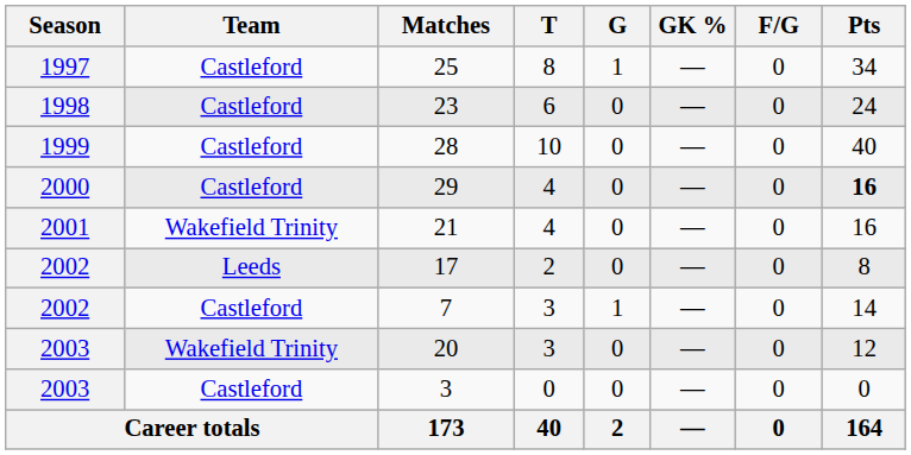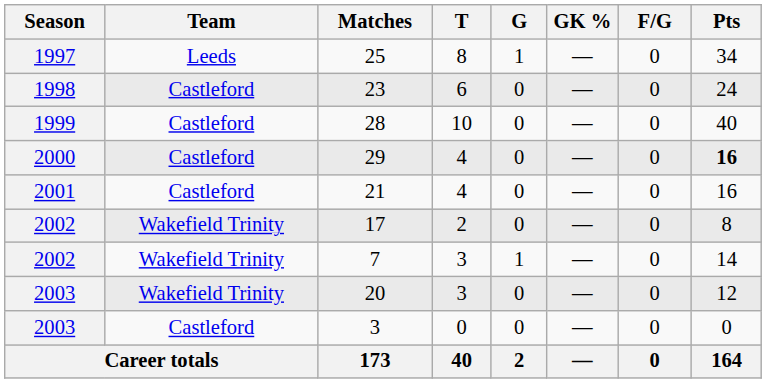25 | Team: Castleford -> Leeds
21 | Team: Wakefield Trinity -> Castleford
17 | Team: Leeds -> Wakefield Trinity
7 | Team: Castleford -> Wakefield Trinity
